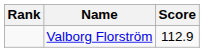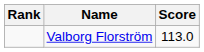Valborg Florström | Score: 112.9 -> 113.0
